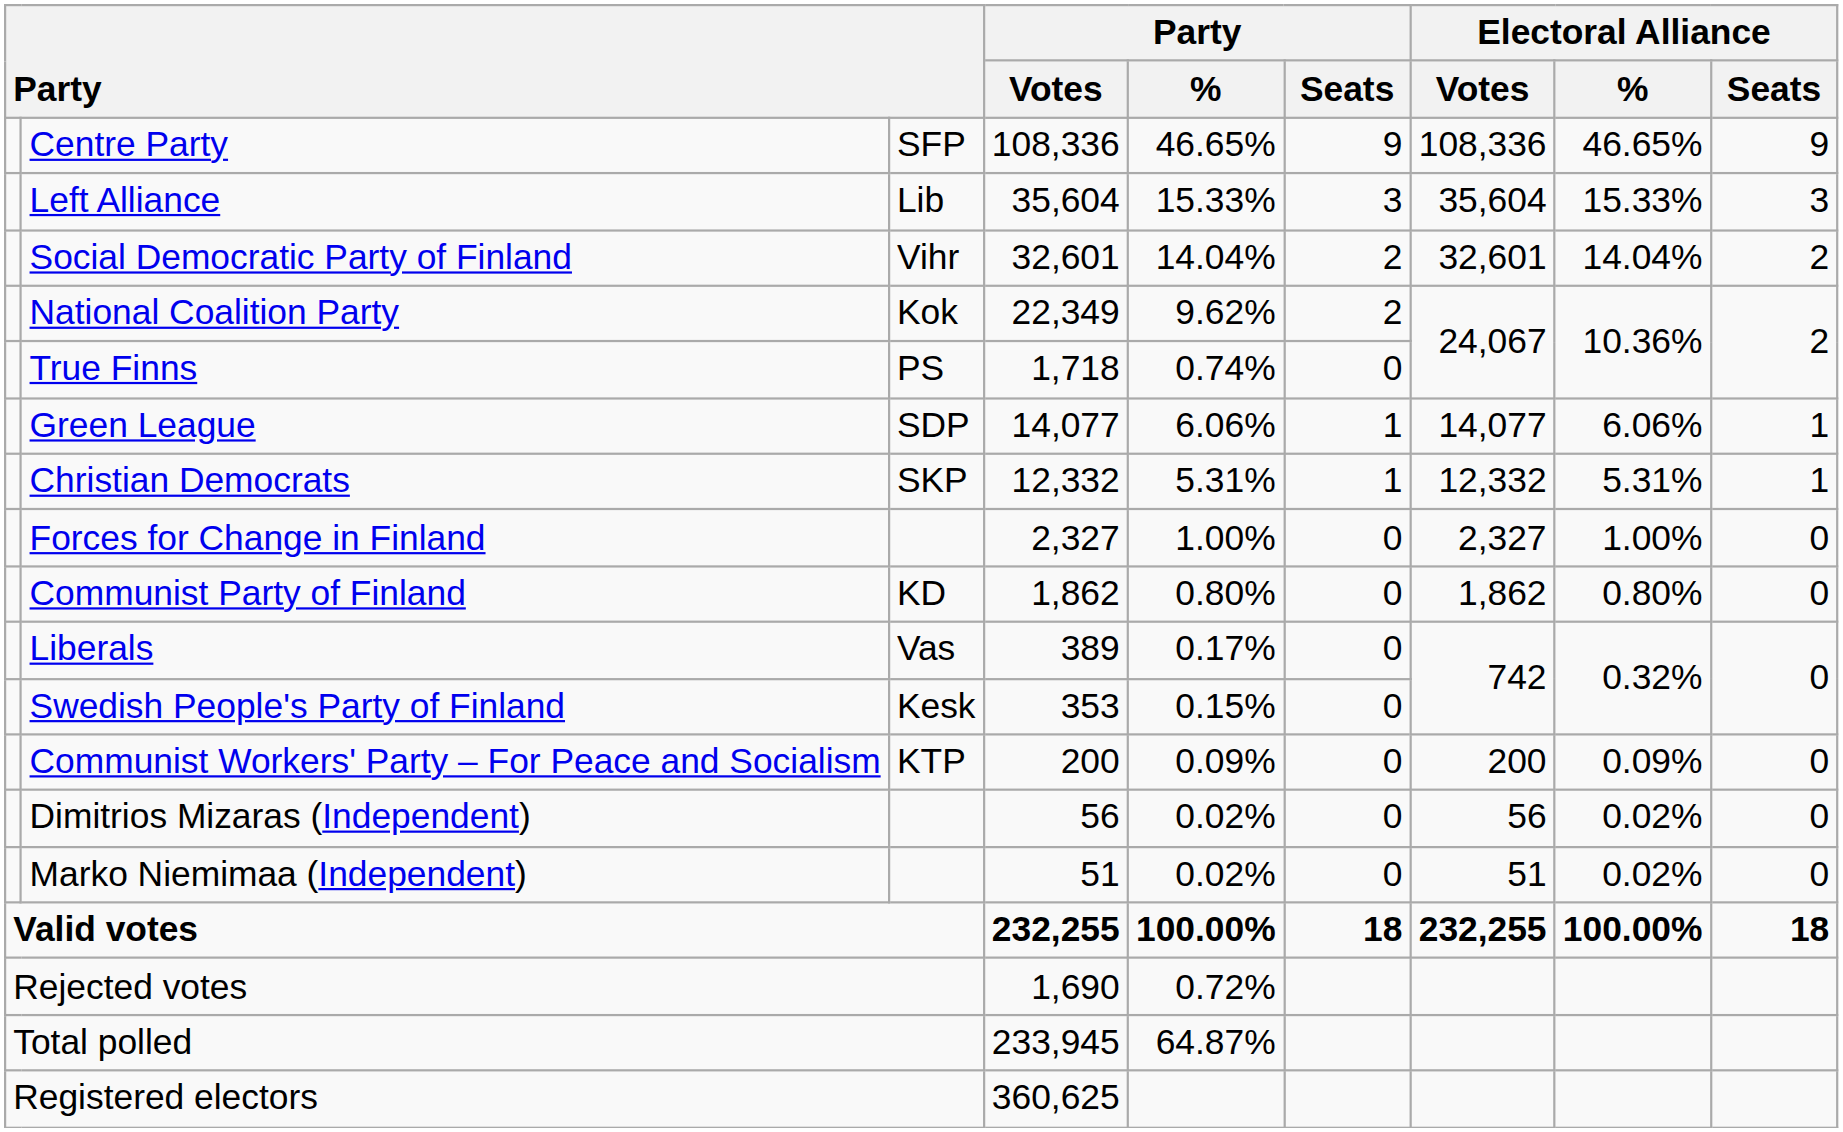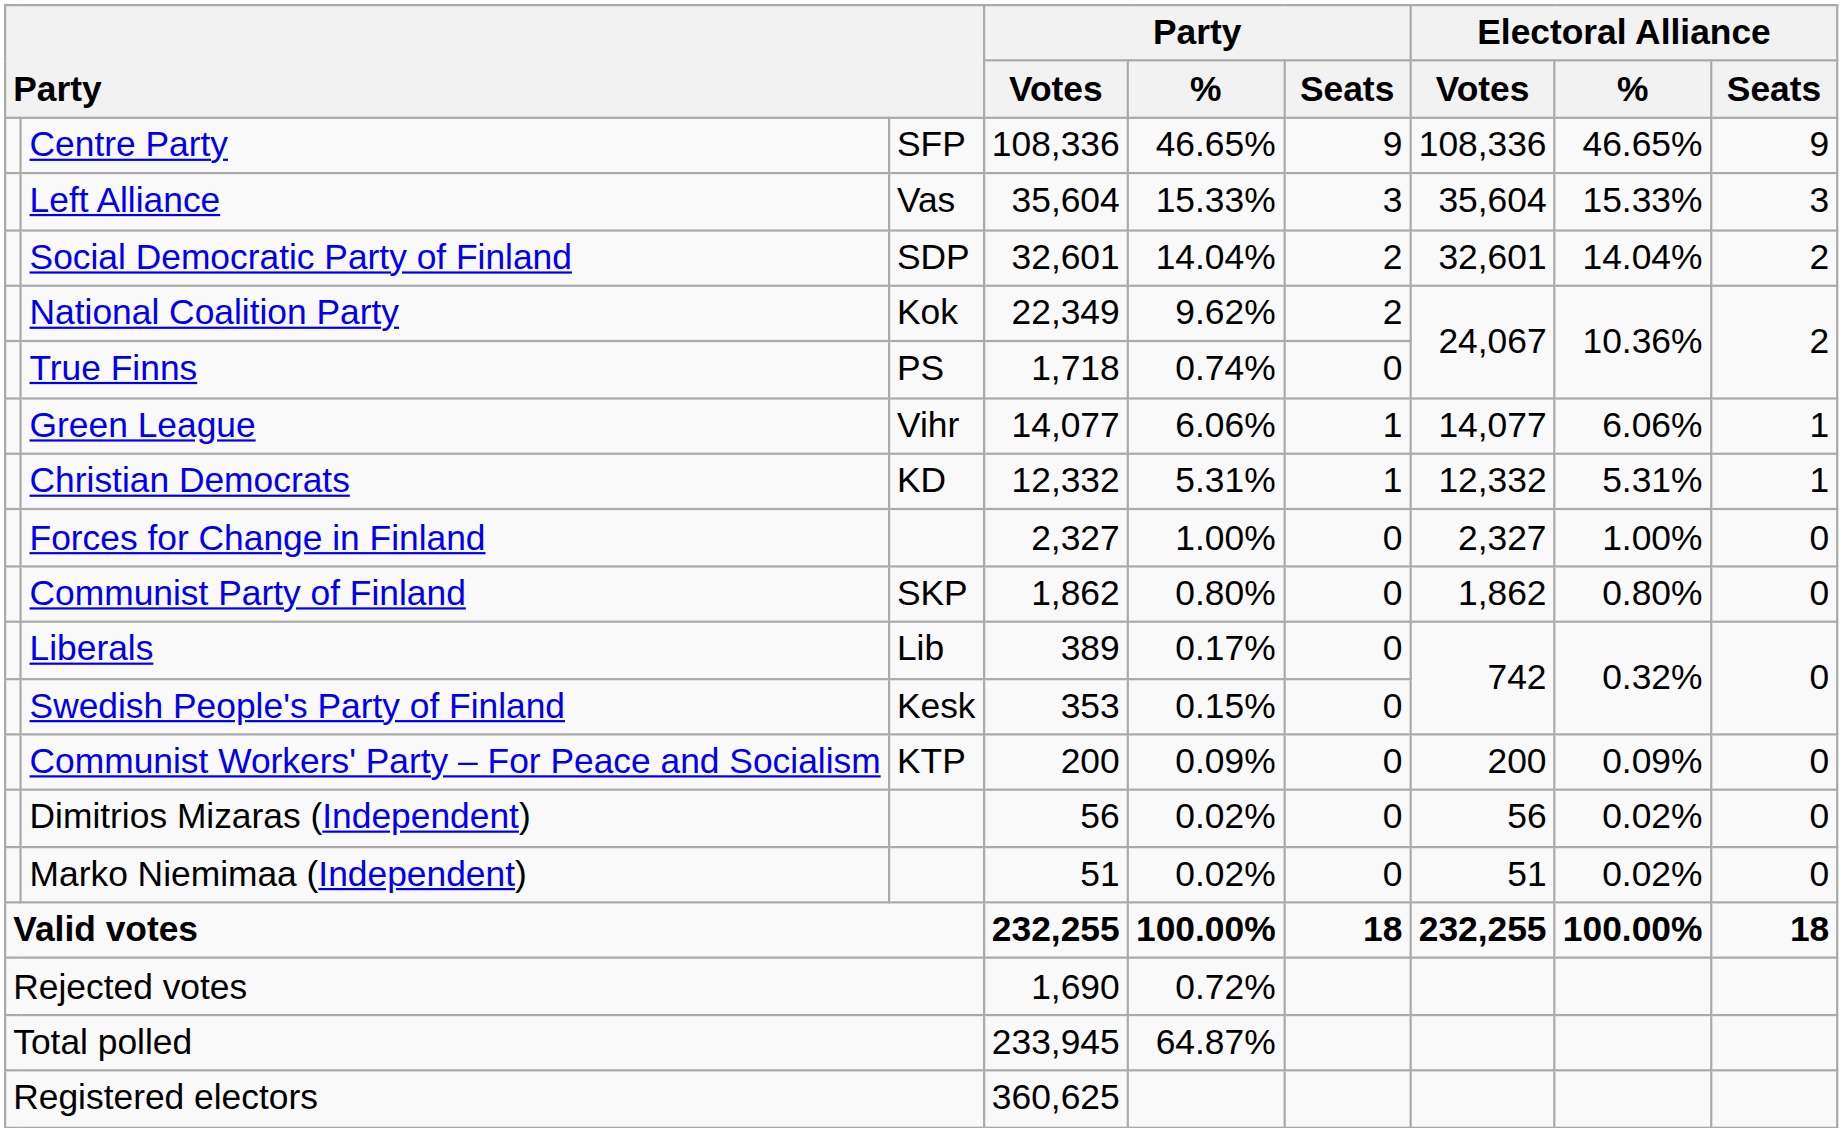Left Alliance | column 3: Lib -> Vas
Social Democratic Party of Finland | column 3: Vihr -> SDP
Green League | column 3: SDP -> Vihr
Christian Democrats | column 3: SKP -> KD
Communist Party of Finland | column 3: KD -> SKP
Liberals | column 3: Vas -> Lib
